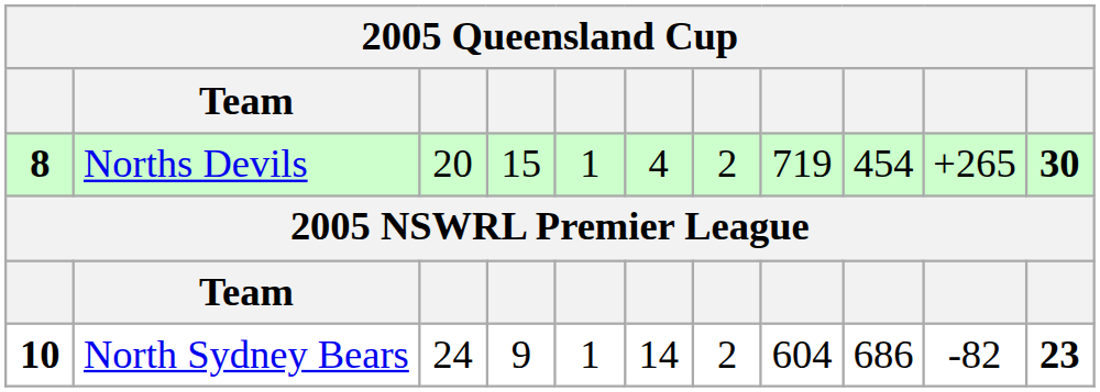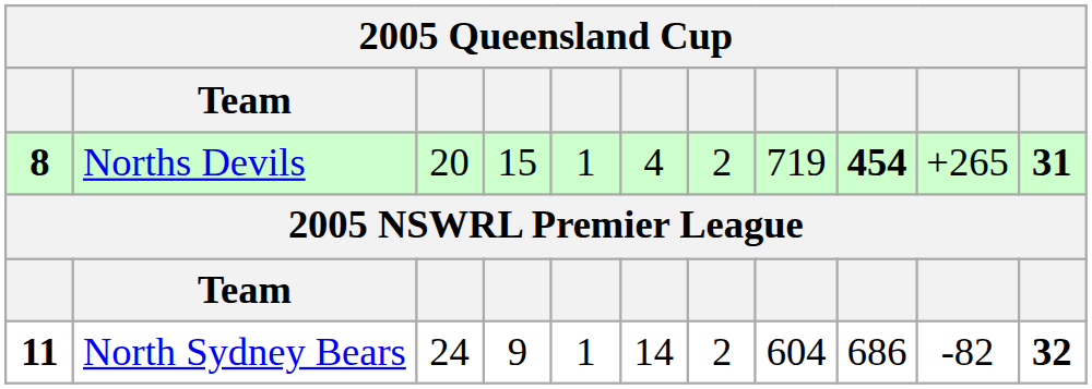Norths Devils | column 9: normal -> bold
Norths Devils | column 11: 30 -> 31
North Sydney Bears | column 1: 10 -> 11
North Sydney Bears | column 11: 23 -> 32
